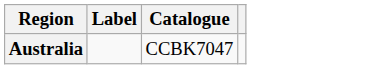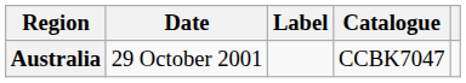+ column: Date | 29 October 2001
